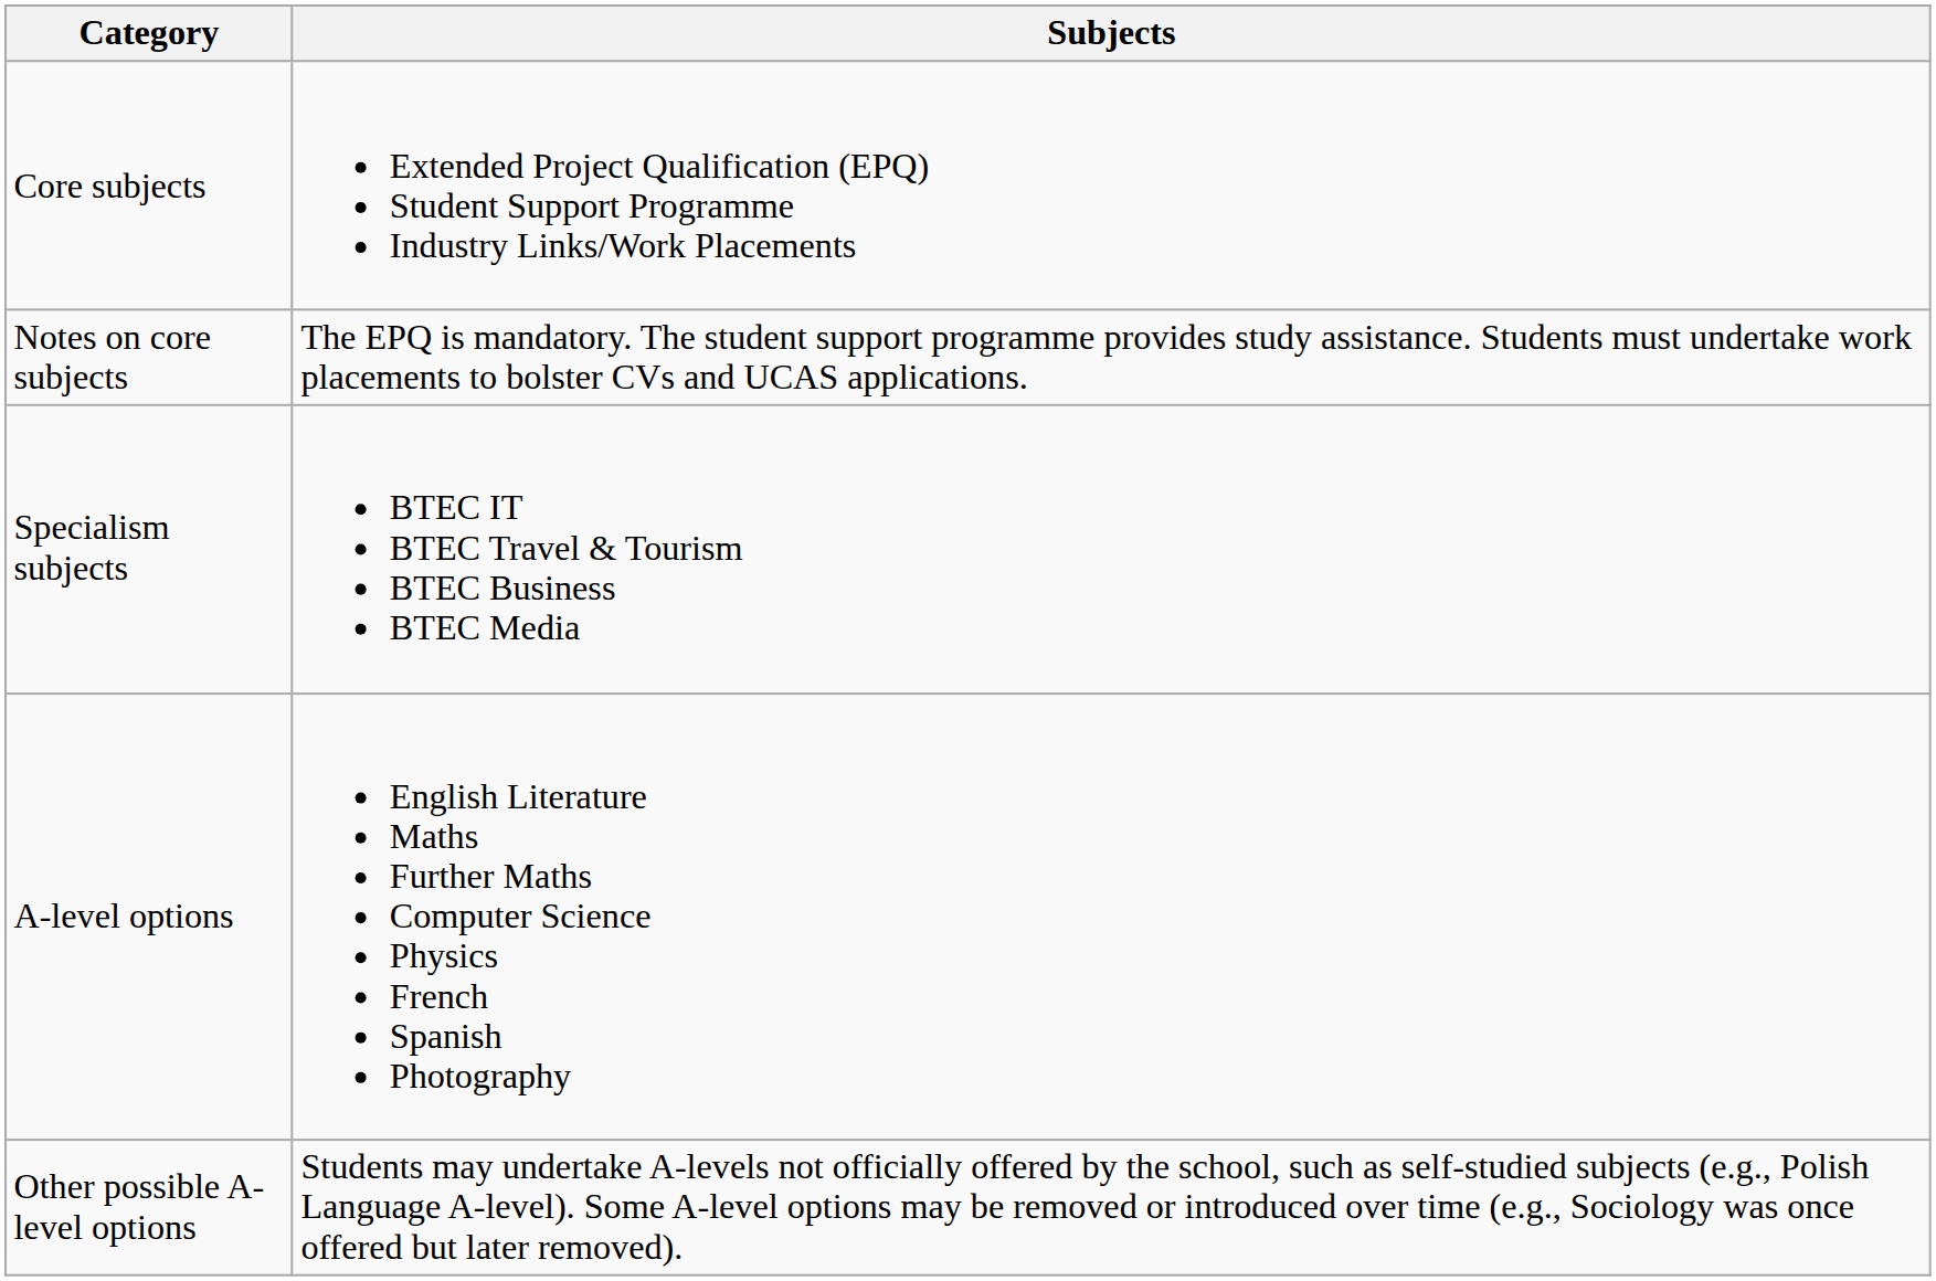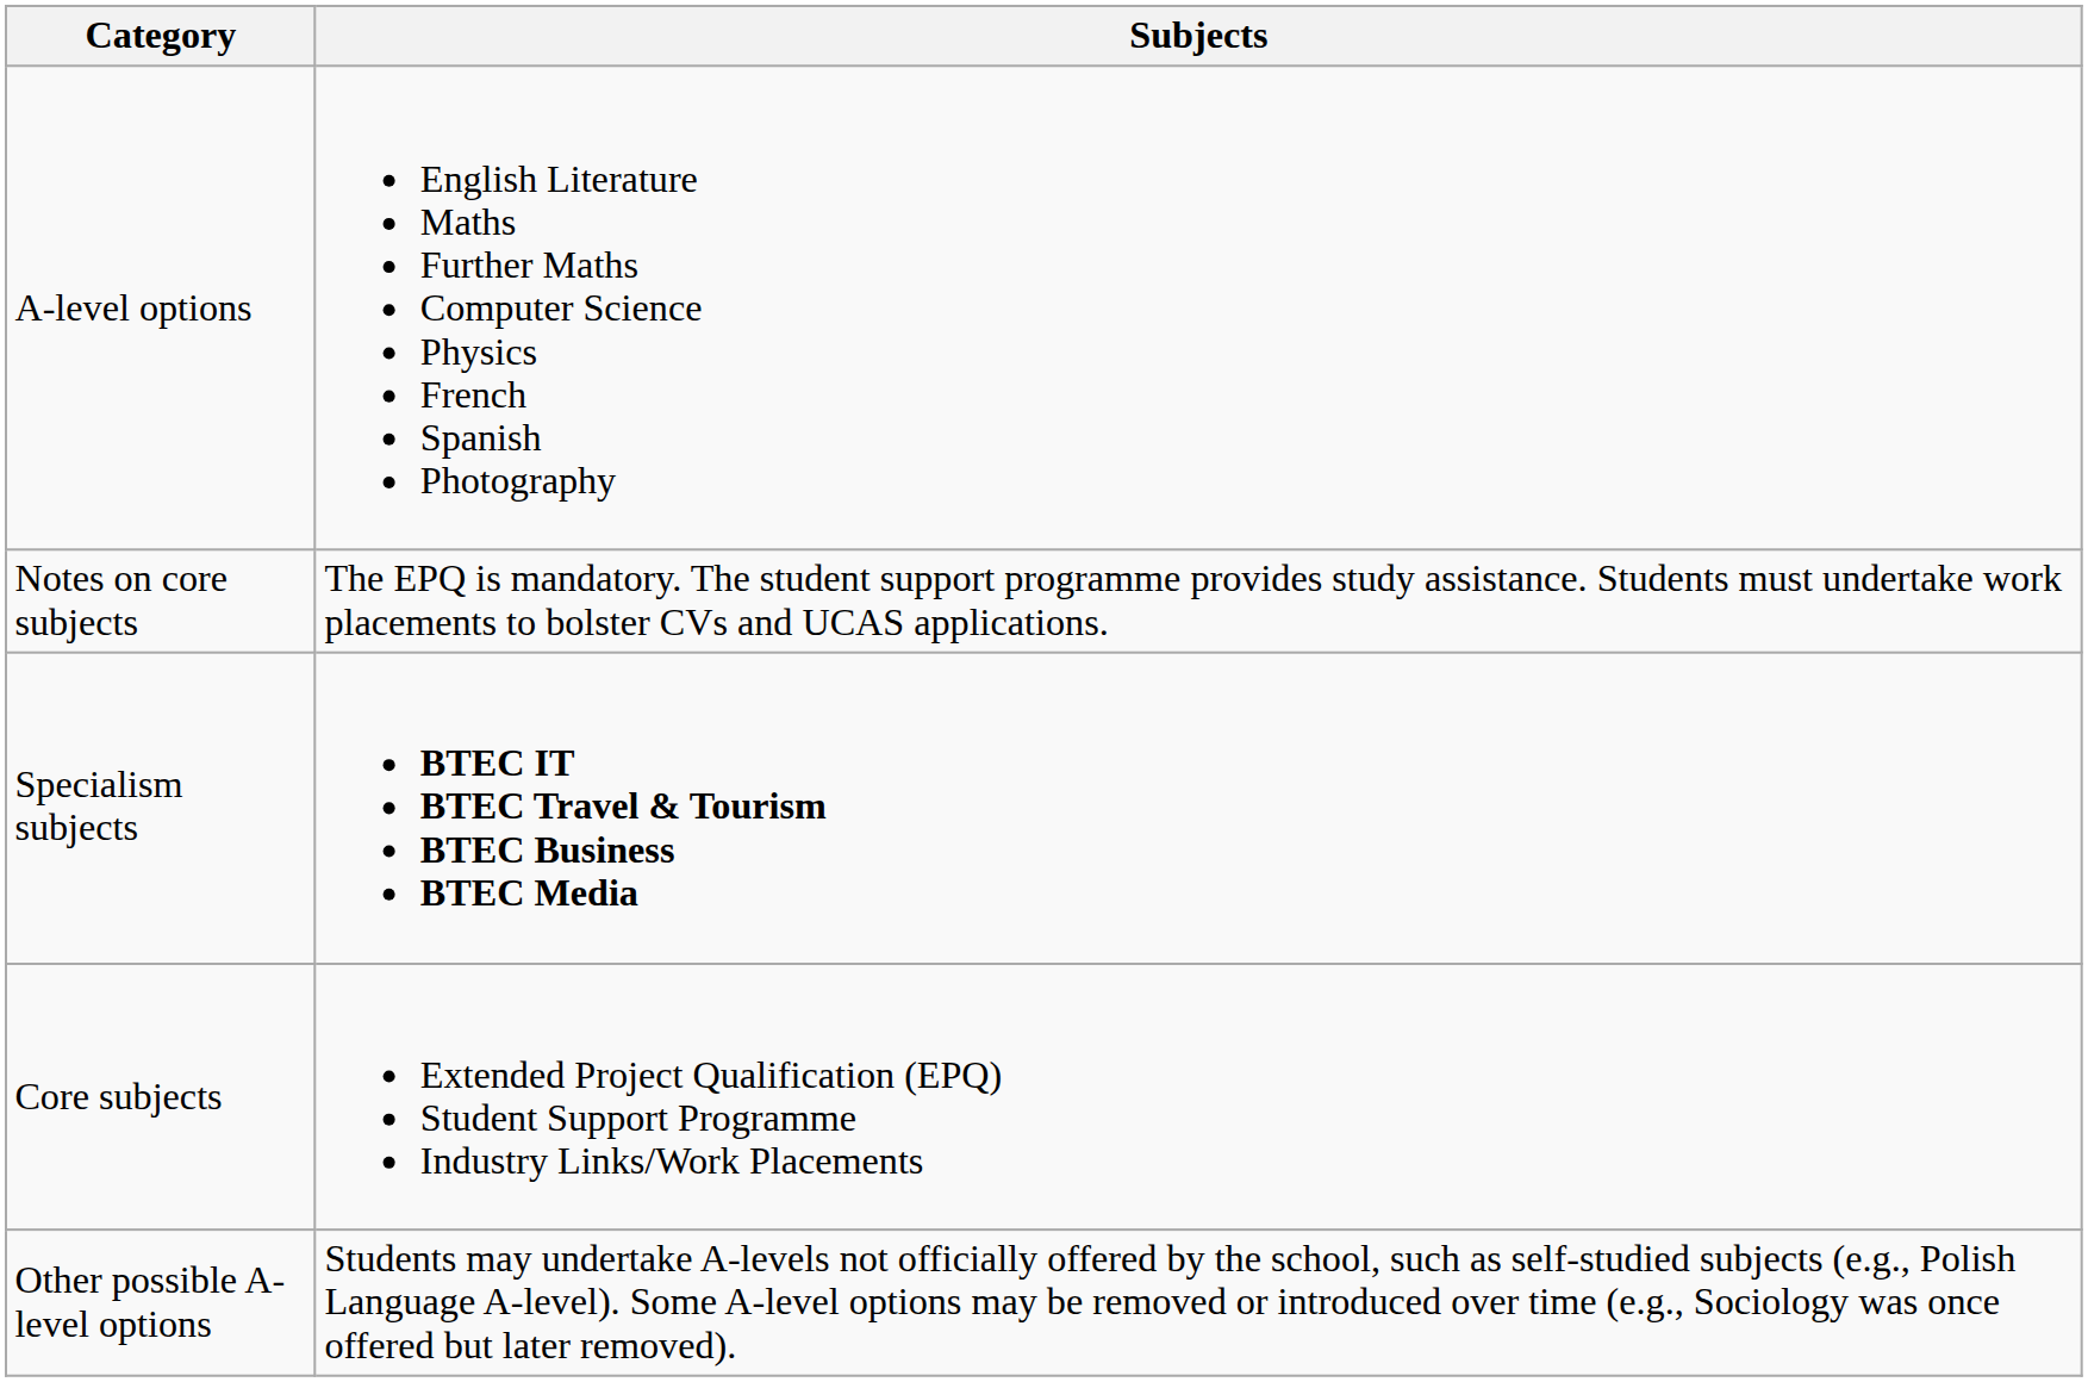rows swapped: Core subjects <-> A-level options
Specialism subjects | Subjects: normal -> bold
